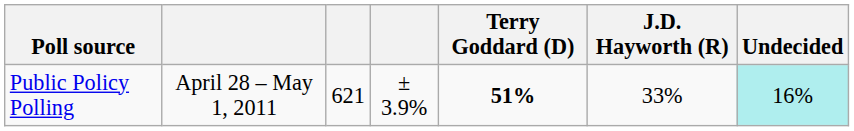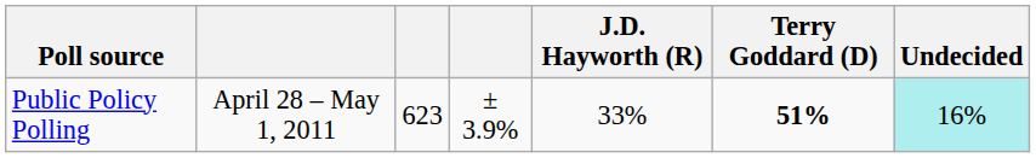columns swapped: J.D. Hayworth (R) <-> Terry Goddard (D)
Public Policy Polling | column 3: 621 -> 623
